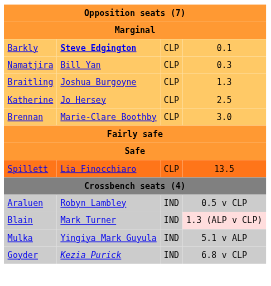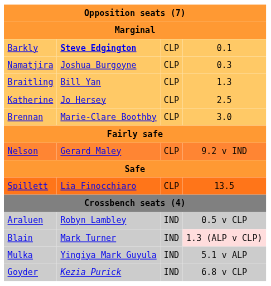Namatjira | column 2: Bill Yan -> Joshua Burgoyne
Braitling | column 2: Joshua Burgoyne -> Bill Yan
+ row: Nelson | Gerard Maley | CLP | 9.2 v IND
